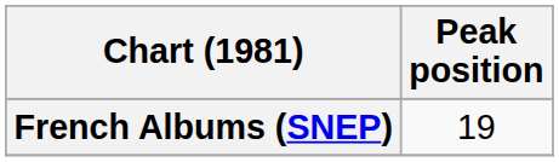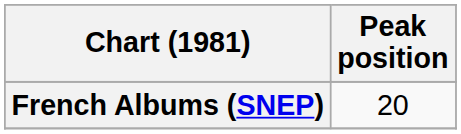French Albums (SNEP) | Peak position: 19 -> 20
